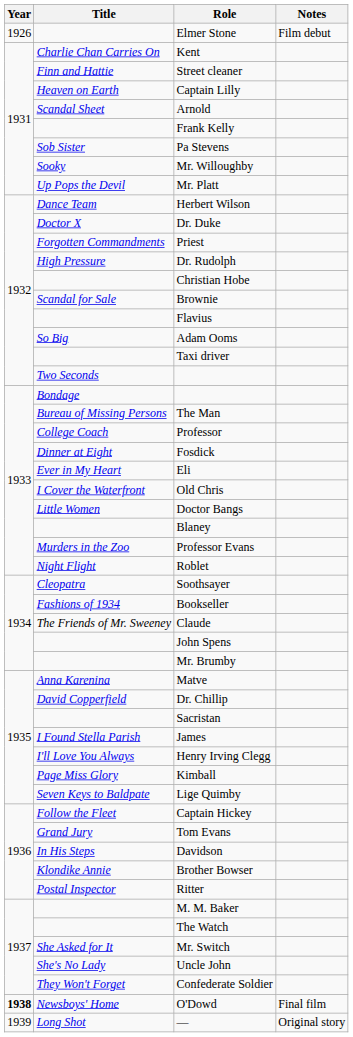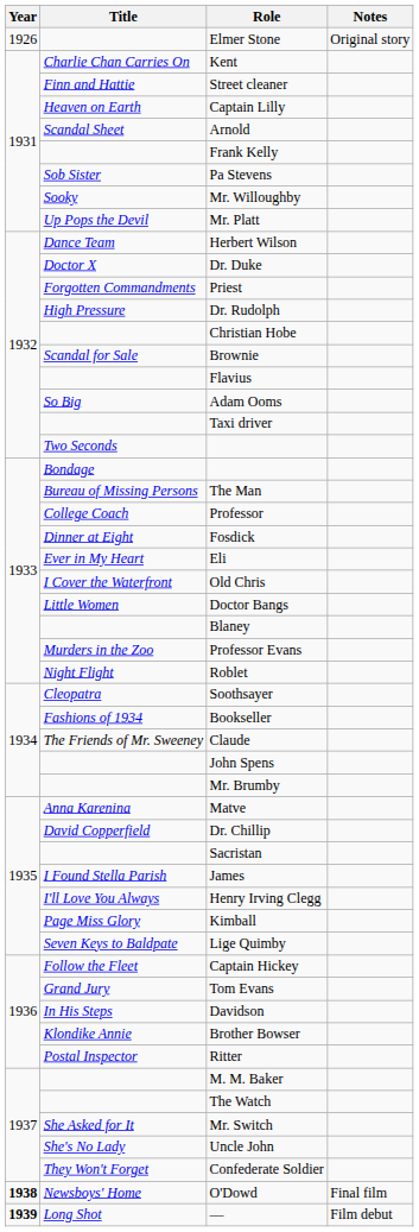Elmer Stone | Notes: Film debut -> Original story
— | Year: normal -> bold
— | Notes: Original story -> Film debut
